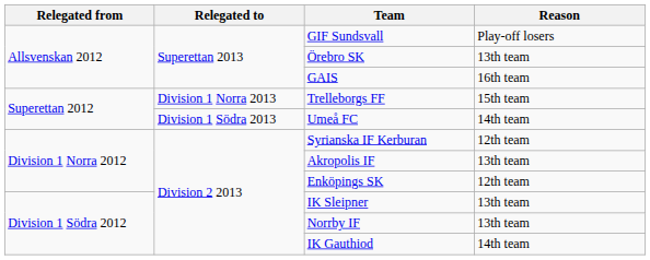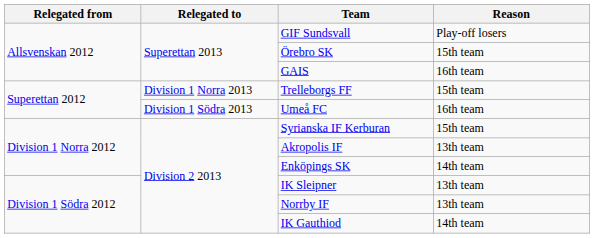Örebro SK | Reason: 13th team -> 15th team
Umeå FC | Reason: 14th team -> 16th team
Syrianska IF Kerburan | Reason: 12th team -> 15th team
Enköpings SK | Reason: 12th team -> 14th team
